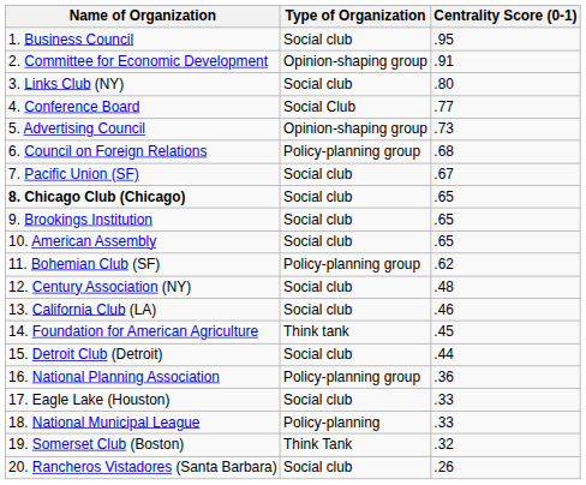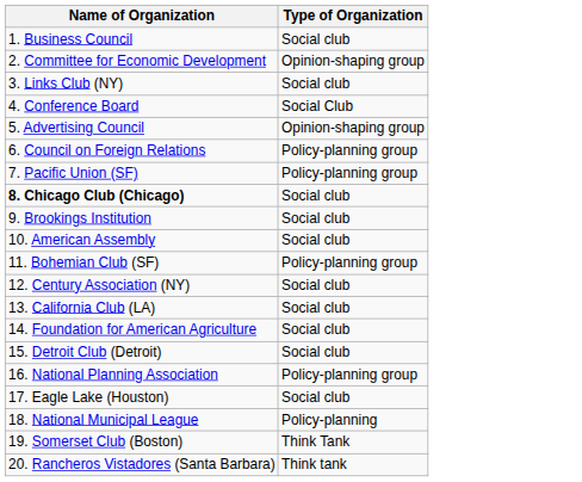- column: Centrality Score (0-1) | .95 | .91 | .80 | .77 | .73 | .68 | .67 | .65 | .65 | .65 | .62 | .48 | .46 | .45 | .44 | .36 | .33 | .33 | .32 | .26
7. Pacific Union (SF) | Type of Organization: Social club -> Policy-planning group
14. Foundation for American Agriculture | Type of Organization: Think tank -> Social club
20. Rancheros Vistadores (Santa Barbara) | Type of Organization: Social club -> Think tank
